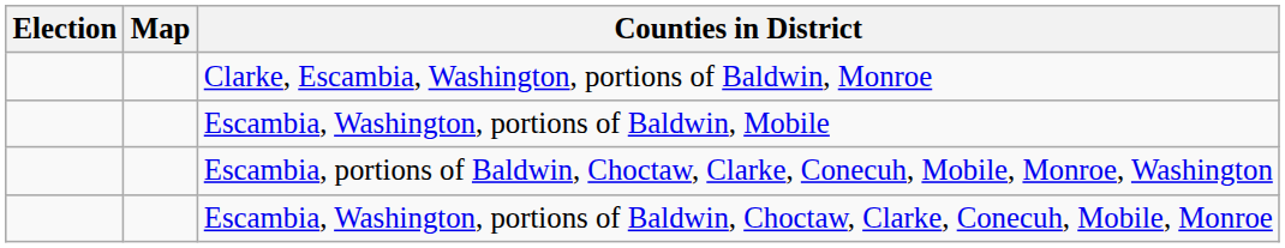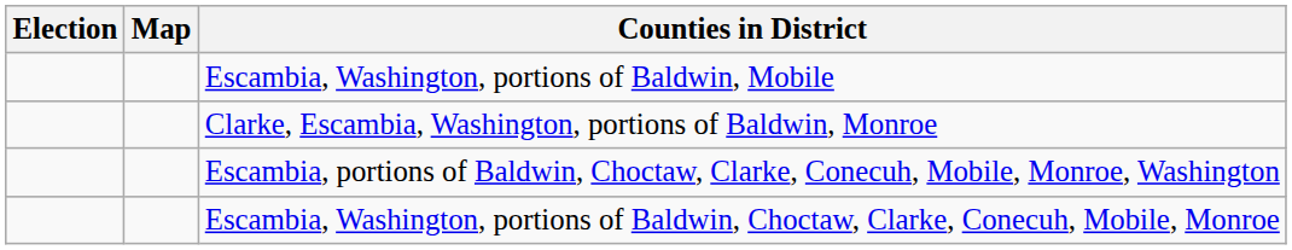rows swapped: Escambia, Washington, portions of Baldwin, Mobile <-> Clarke, Escambia, Washington, portions of Baldwin, Monroe
